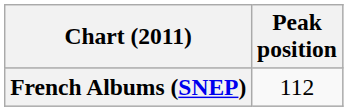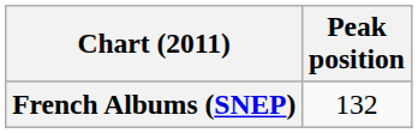French Albums (SNEP) | Peak position: 112 -> 132
